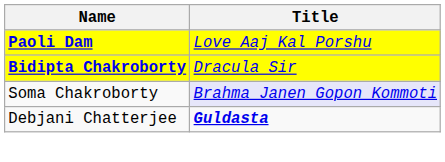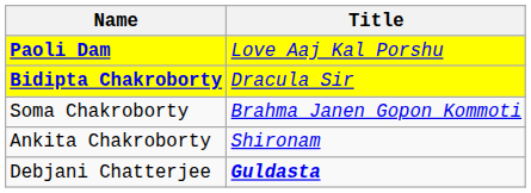Soma Chakroborty | Title: lavender background -> no background
+ row: Ankita Chakroborty | Shironam
